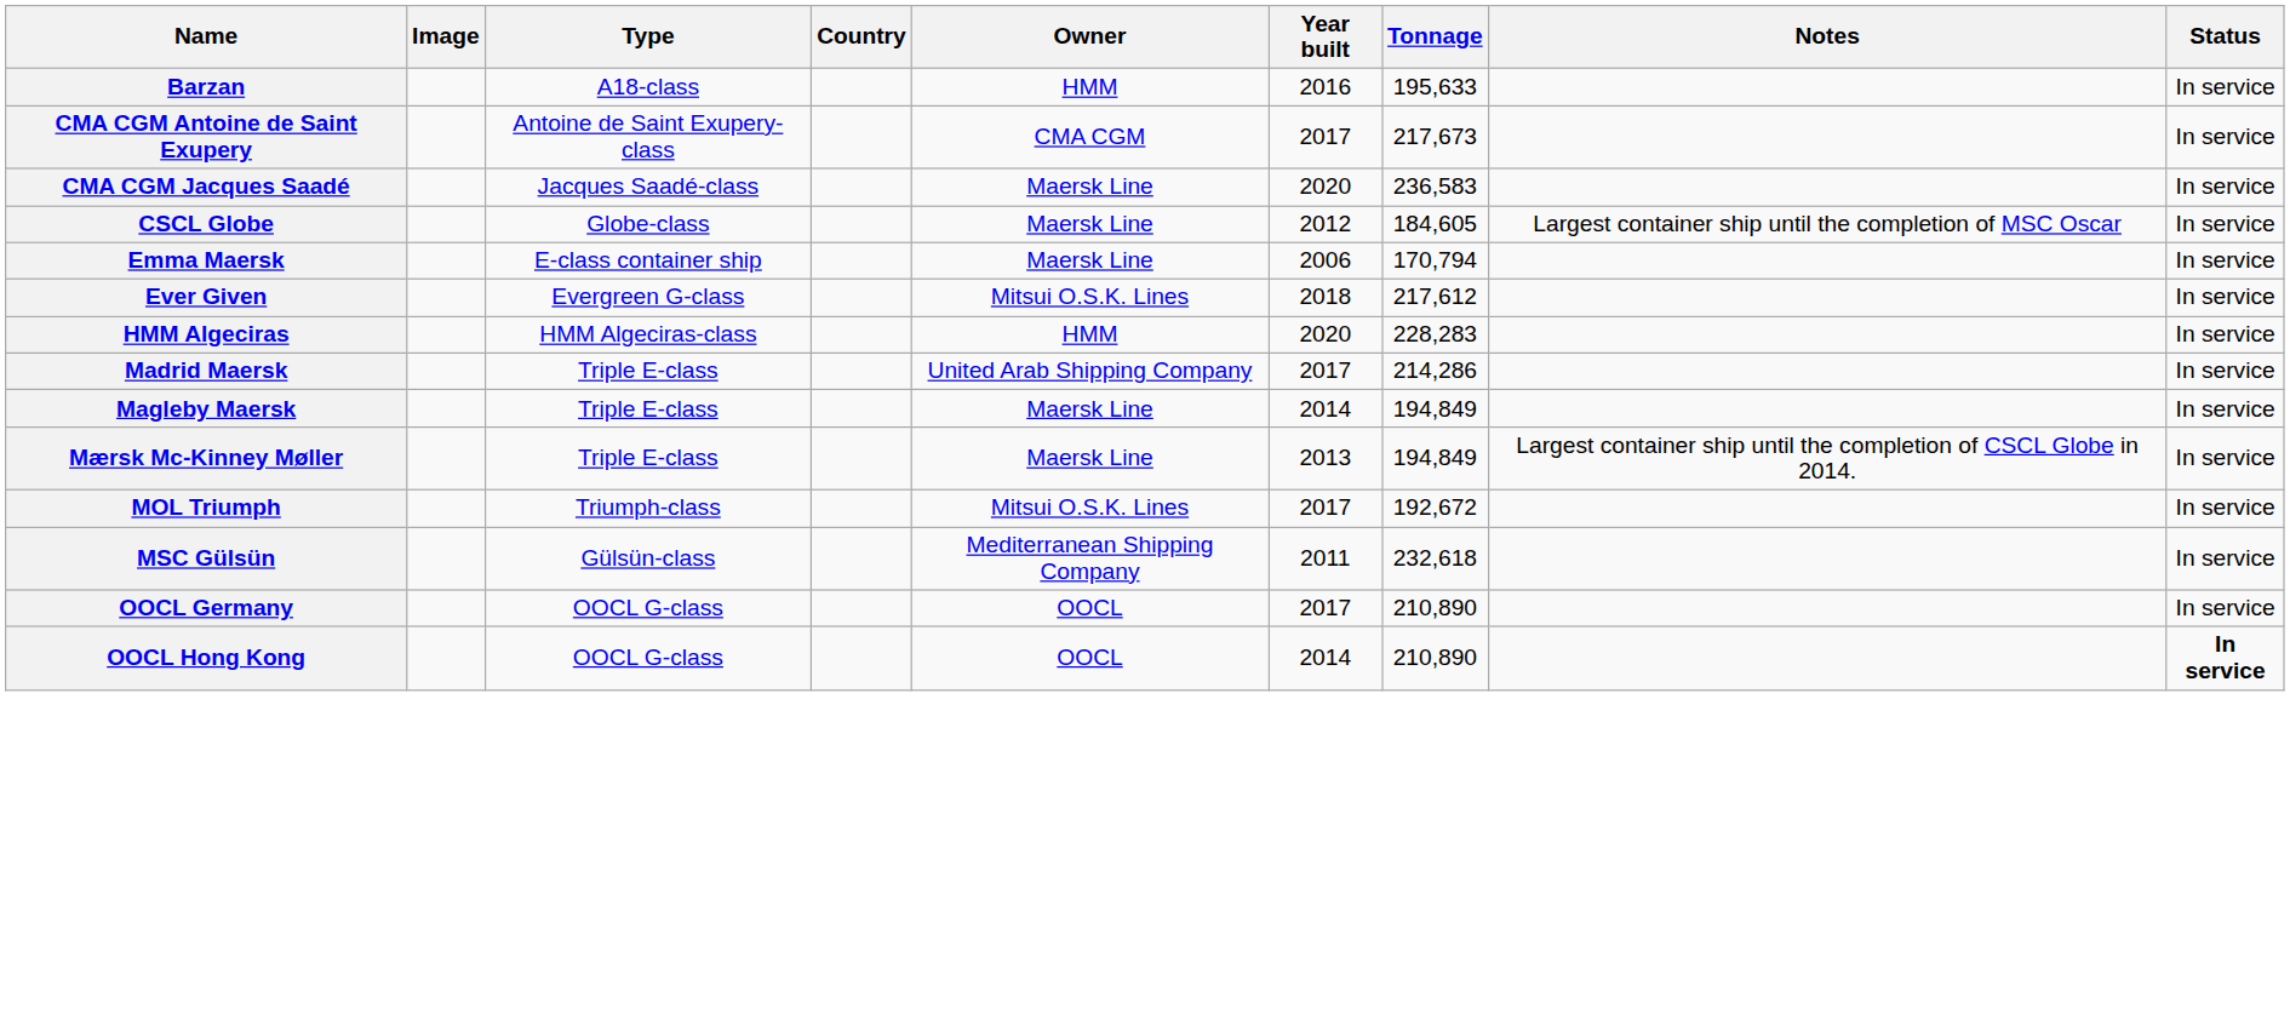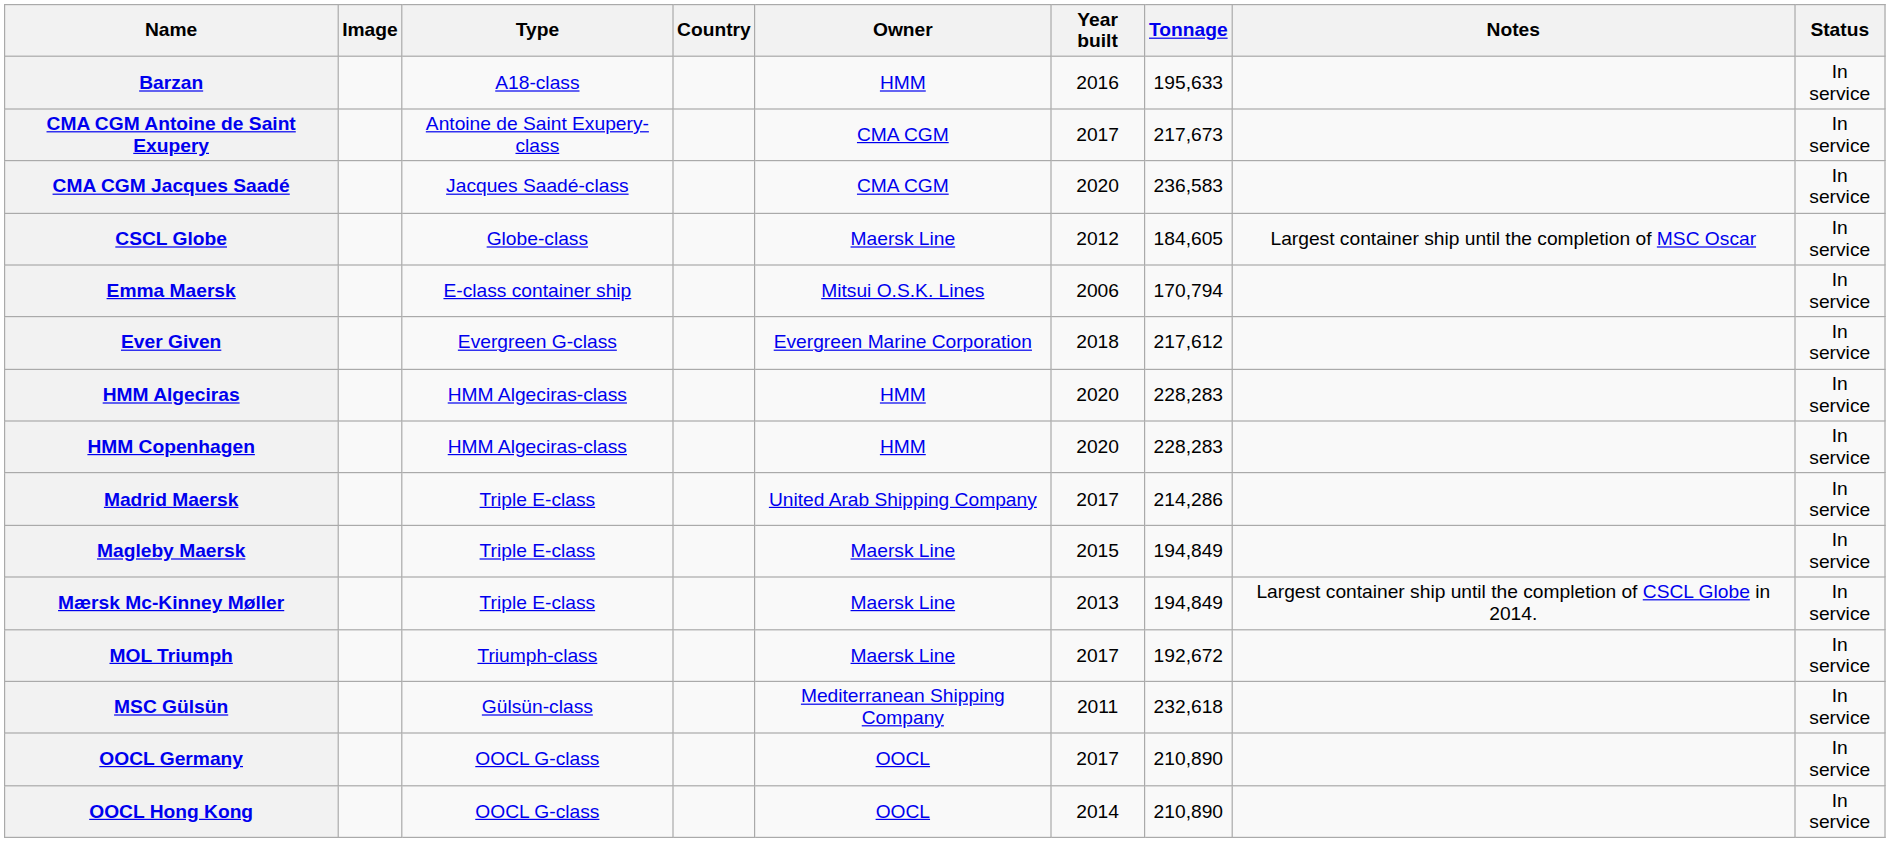CMA CGM Jacques Saadé | Owner: Maersk Line -> CMA CGM
Emma Maersk | Owner: Maersk Line -> Mitsui O.S.K. Lines
Ever Given | Owner: Mitsui O.S.K. Lines -> Evergreen Marine Corporation
+ row: HMM Copenhagen | HMM Algeciras-class | HMM | 2020 | 228,283 | In service
Magleby Maersk | Year built: 2014 -> 2015
MOL Triumph | Owner: Mitsui O.S.K. Lines -> Maersk Line
OOCL Hong Kong | Status: bold -> normal
